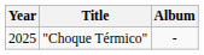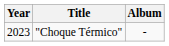"Choque Térmico" | Year: 2025 -> 2023
